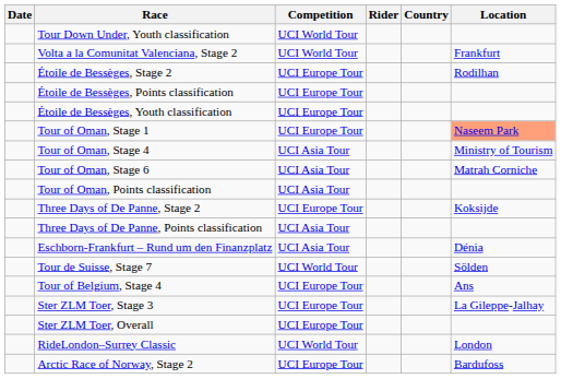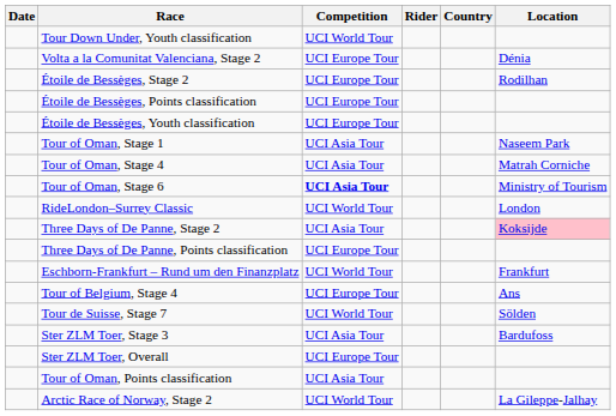Volta a la Comunitat Valenciana, Stage 2 | Competition: UCI World Tour -> UCI Europe Tour
Volta a la Comunitat Valenciana, Stage 2 | Location: Frankfurt -> Dénia
Tour of Oman, Stage 1 | Competition: UCI Europe Tour -> UCI Asia Tour
Tour of Oman, Stage 1 | Location: lightsalmon background -> no background
Tour of Oman, Stage 4 | Location: Ministry of Tourism -> Matrah Corniche
Tour of Oman, Stage 6 | Competition: normal -> bold
Tour of Oman, Stage 6 | Location: Matrah Corniche -> Ministry of Tourism
rows swapped: Tour of Oman, Points classification <-> RideLondon–Surrey Classic
Three Days of De Panne, Stage 2 | Competition: UCI Europe Tour -> UCI Asia Tour
Three Days of De Panne, Stage 2 | Location: no background -> pink background
Three Days of De Panne, Points classification | Competition: UCI Asia Tour -> UCI Europe Tour
Eschborn-Frankfurt – Rund um den Finanzplatz | Competition: UCI Asia Tour -> UCI World Tour
Eschborn-Frankfurt – Rund um den Finanzplatz | Location: Dénia -> Frankfurt
rows swapped: Tour of Belgium, Stage 4 <-> Tour de Suisse, Stage 7
Ster ZLM Toer, Stage 3 | Competition: UCI Europe Tour -> UCI Asia Tour
Ster ZLM Toer, Stage 3 | Location: La Gileppe-Jalhay -> Bardufoss
Arctic Race of Norway, Stage 2 | Competition: UCI Europe Tour -> UCI World Tour
Arctic Race of Norway, Stage 2 | Location: Bardufoss -> La Gileppe-Jalhay
